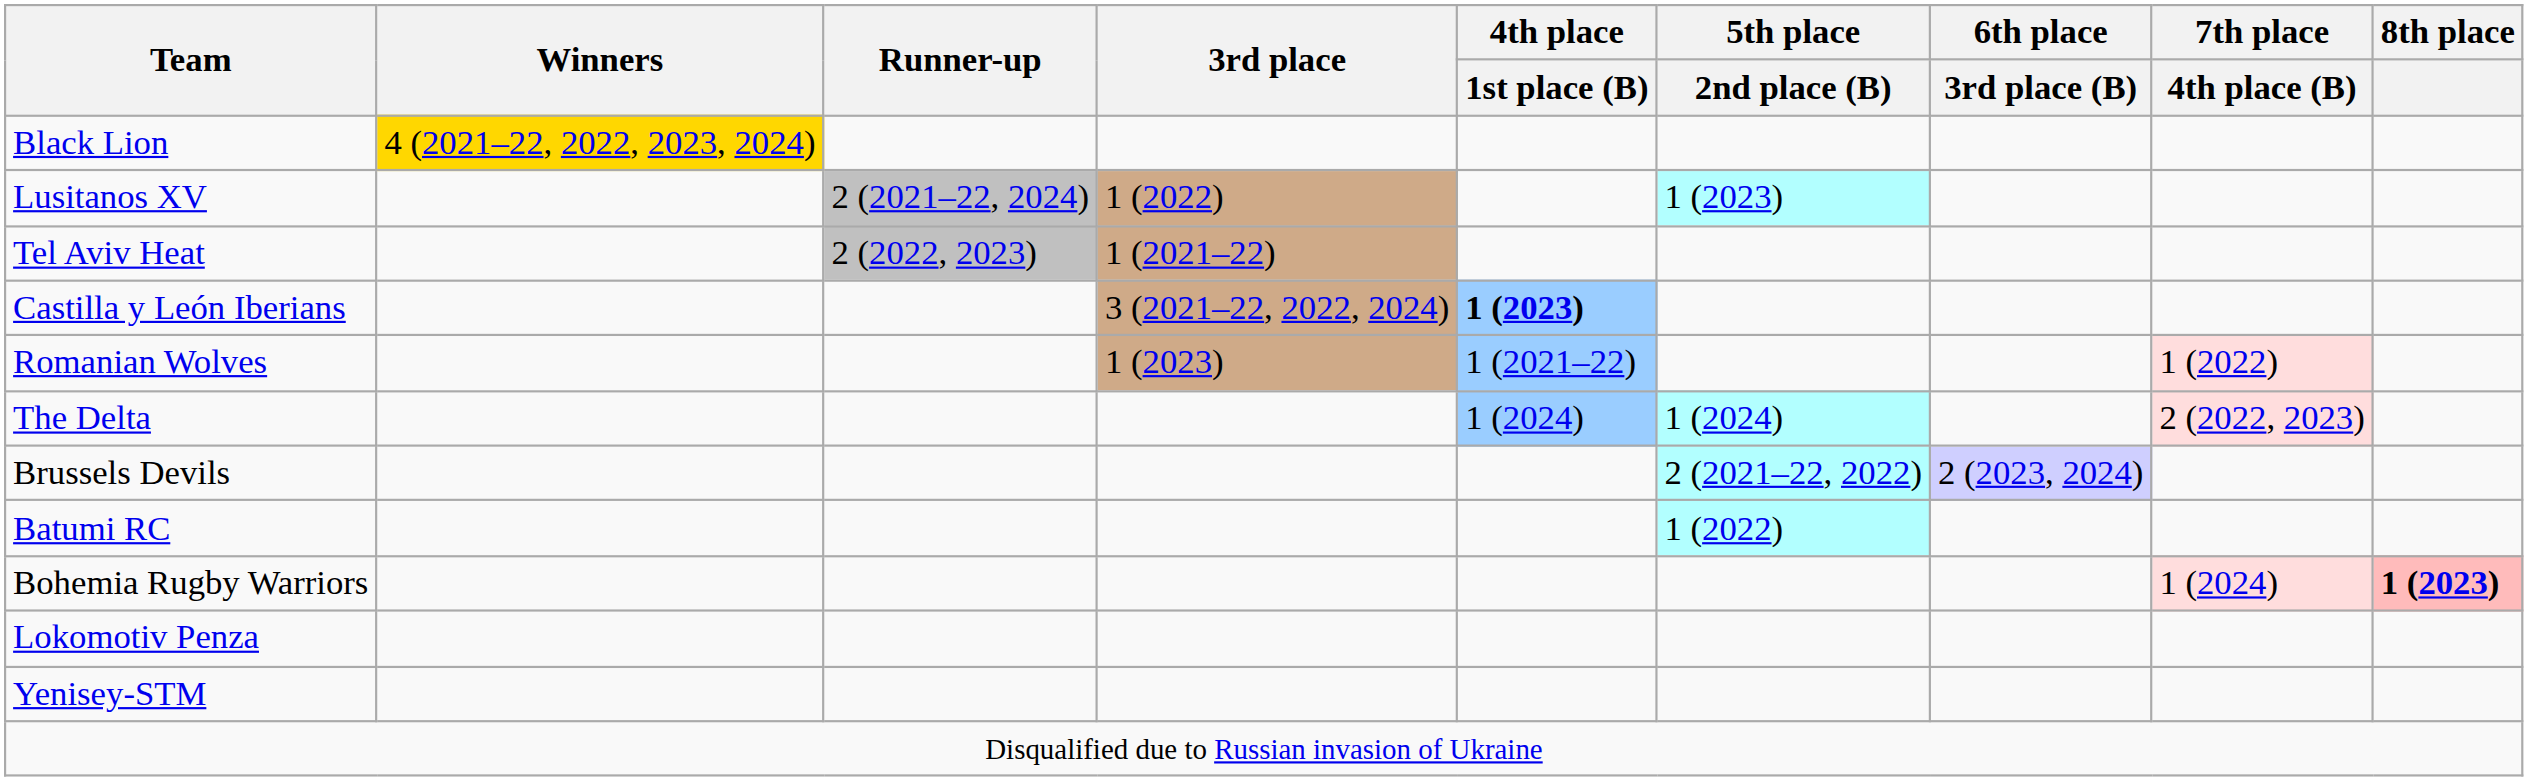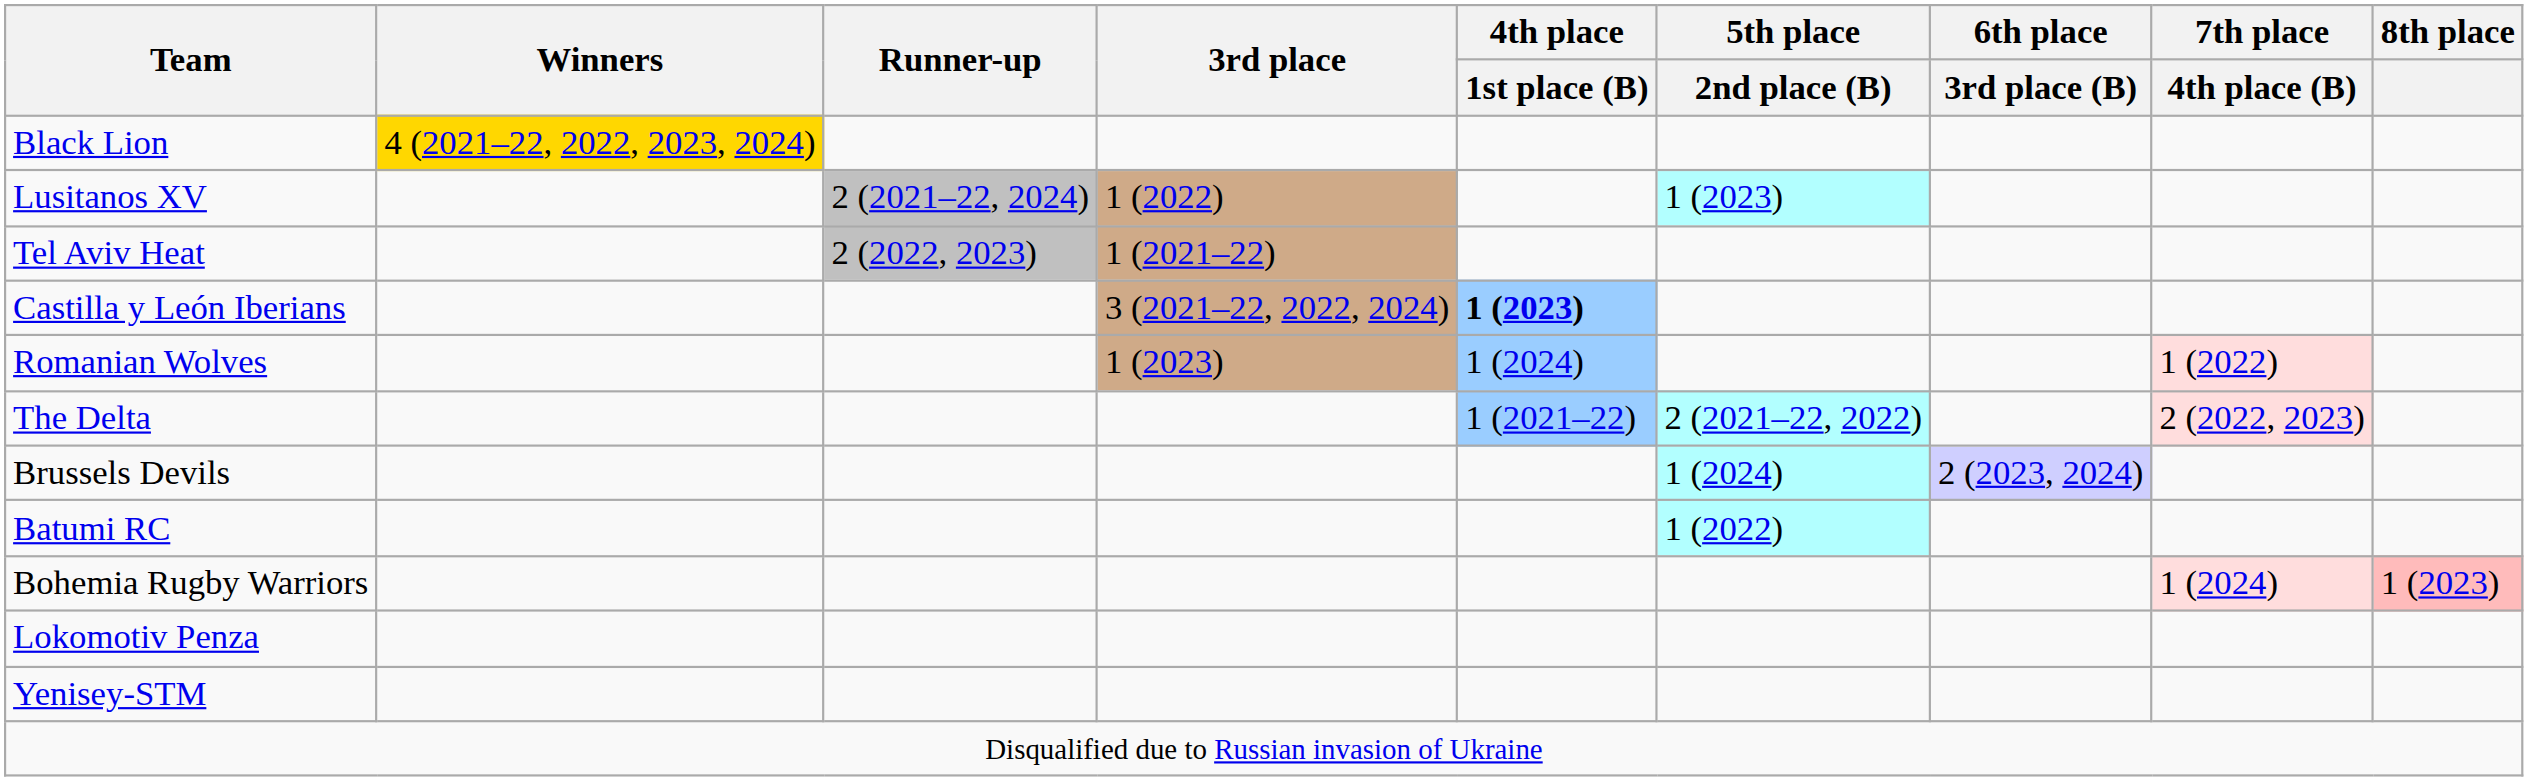Romanian Wolves | 4th place / 1st place (B): 1 (2021–22) -> 1 (2024)
The Delta | 4th place / 1st place (B): 1 (2024) -> 1 (2021–22)
The Delta | 5th place / 2nd place (B): 1 (2024) -> 2 (2021–22, 2022)
Brussels Devils | 5th place / 2nd place (B): 2 (2021–22, 2022) -> 1 (2024)
Bohemia Rugby Warriors | 8th place: bold -> normal
